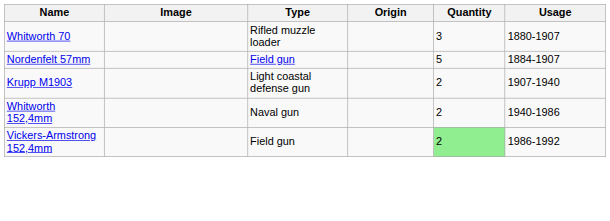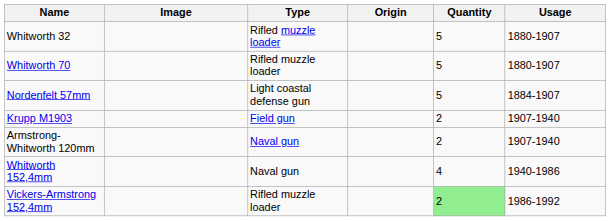+ row: Whitworth 32 | Rifled muzzle loader | 5 | 1880-1907
Whitworth 70 | Quantity: 3 -> 5
Nordenfelt 57mm | Type: Field gun -> Light coastal defense gun
Krupp M1903 | Type: Light coastal defense gun -> Field gun
+ row: Armstrong-Whitworth 120mm | Naval gun | 2 | 1907-1940
Whitworth 152,4mm | Quantity: 2 -> 4
Vickers-Armstrong 152,4mm | Type: Field gun -> Rifled muzzle loader
